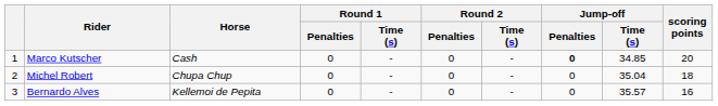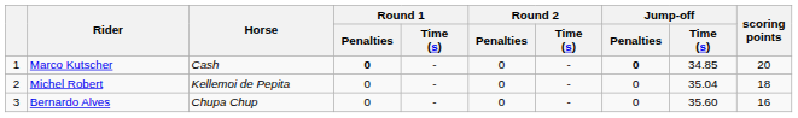Marco Kutscher | Round 1 / Penalties: normal -> bold
Michel Robert | Horse: Chupa Chup -> Kellemoi de Pepita
Bernardo Alves | Horse: Kellemoi de Pepita -> Chupa Chup
Bernardo Alves | Jump-off / Time (s): 35.57 -> 35.60
